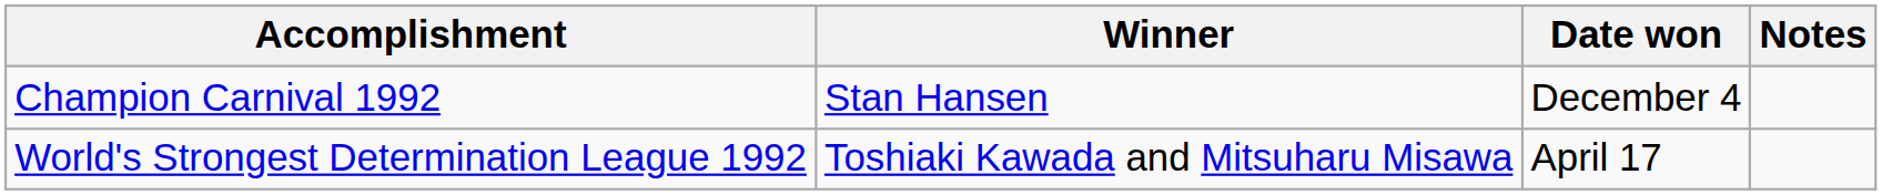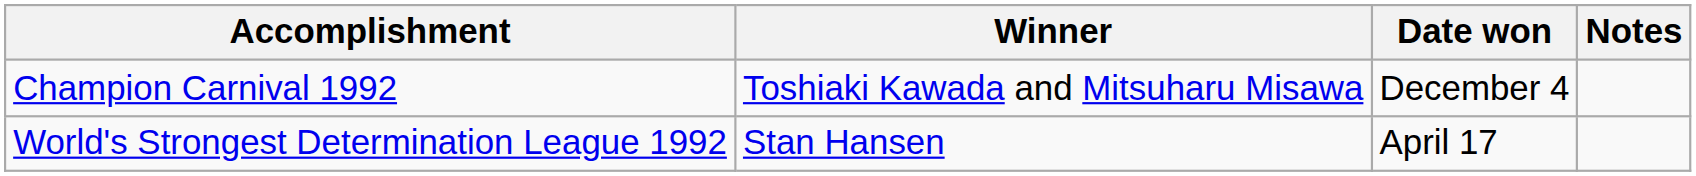Champion Carnival 1992 | Winner: Stan Hansen -> Toshiaki Kawada and Mitsuharu Misawa
World's Strongest Determination League 1992 | Winner: Toshiaki Kawada and Mitsuharu Misawa -> Stan Hansen
